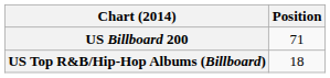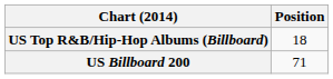rows swapped: US Billboard 200 <-> US Top R&B/Hip-Hop Albums (Billboard)
